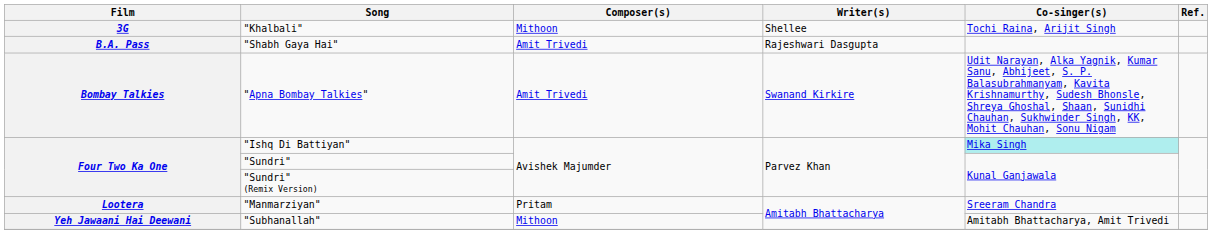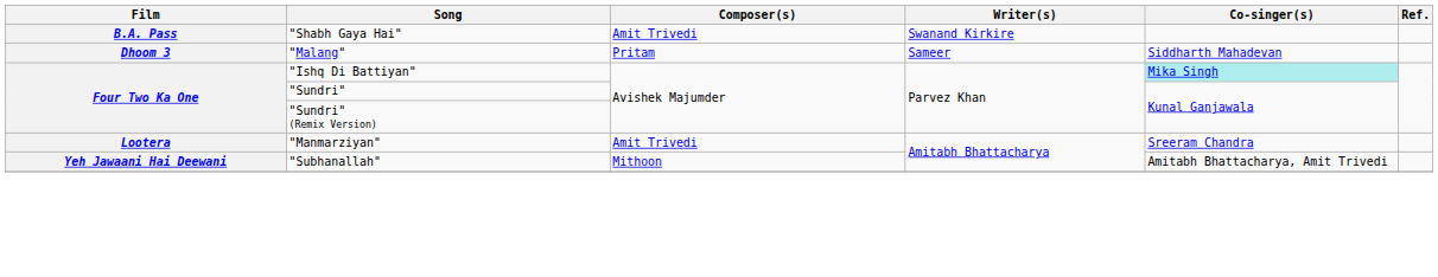- row: 3G | "Khalbali" | Mithoon | Shellee | Tochi Raina, Arijit Singh
"Shabh Gaya Hai" | Writer(s): Rajeshwari Dasgupta -> Swanand Kirkire
- row: Bombay Talkies | "Apna Bombay Talkies" | Amit Trivedi | Swanand Kirkire | Udit Narayan, Alka Yagnik, Kumar Sanu, Abhijeet, S. P. Balasubrahmanyam, Kavita Krishnamurthy, Sudesh Bhonsle, Shreya Ghoshal, Shaan, Sunidhi Chauhan, Sukhwinder Singh, KK, Mohit Chauhan, Sonu Nigam
+ row: Dhoom 3 | "Malang" | Pritam | Sameer | Siddharth Mahadevan
"Manmarziyan" | Composer(s): Pritam -> Amit Trivedi
